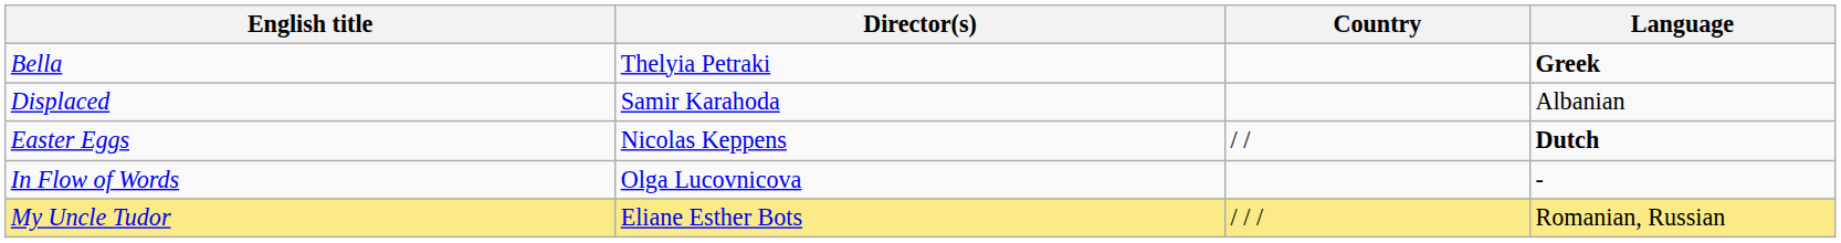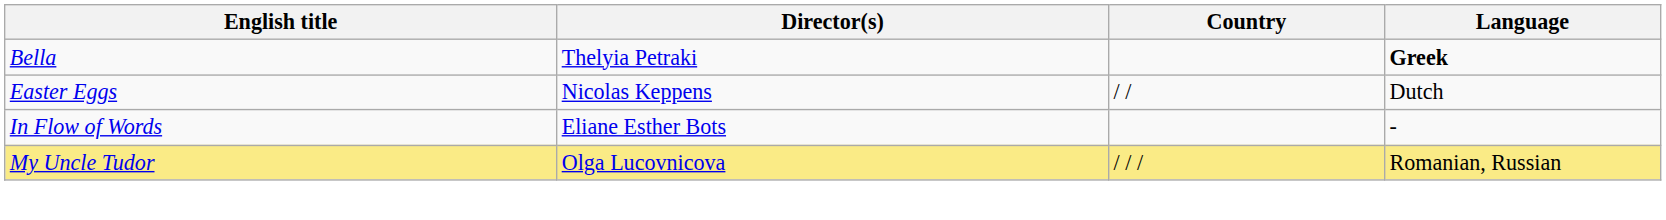- row: Displaced | Samir Karahoda | Albanian
Easter Eggs | Language: bold -> normal
In Flow of Words | Director(s): Olga Lucovnicova -> Eliane Esther Bots
My Uncle Tudor | Director(s): Eliane Esther Bots -> Olga Lucovnicova
